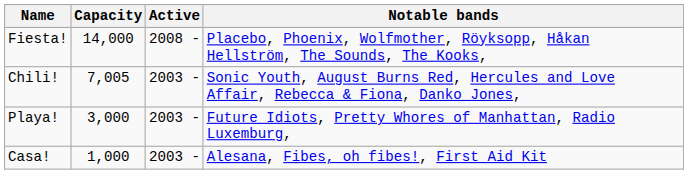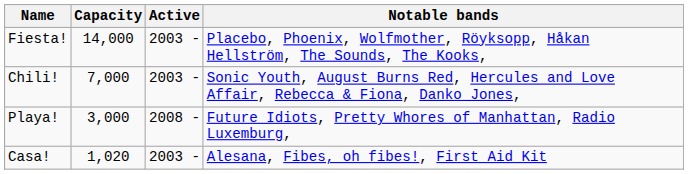Fiesta! | Active: 2008 - -> 2003 -
Chili! | Capacity: 7,005 -> 7,000
Playa! | Active: 2003 - -> 2008 -
Casa! | Capacity: 1,000 -> 1,020
